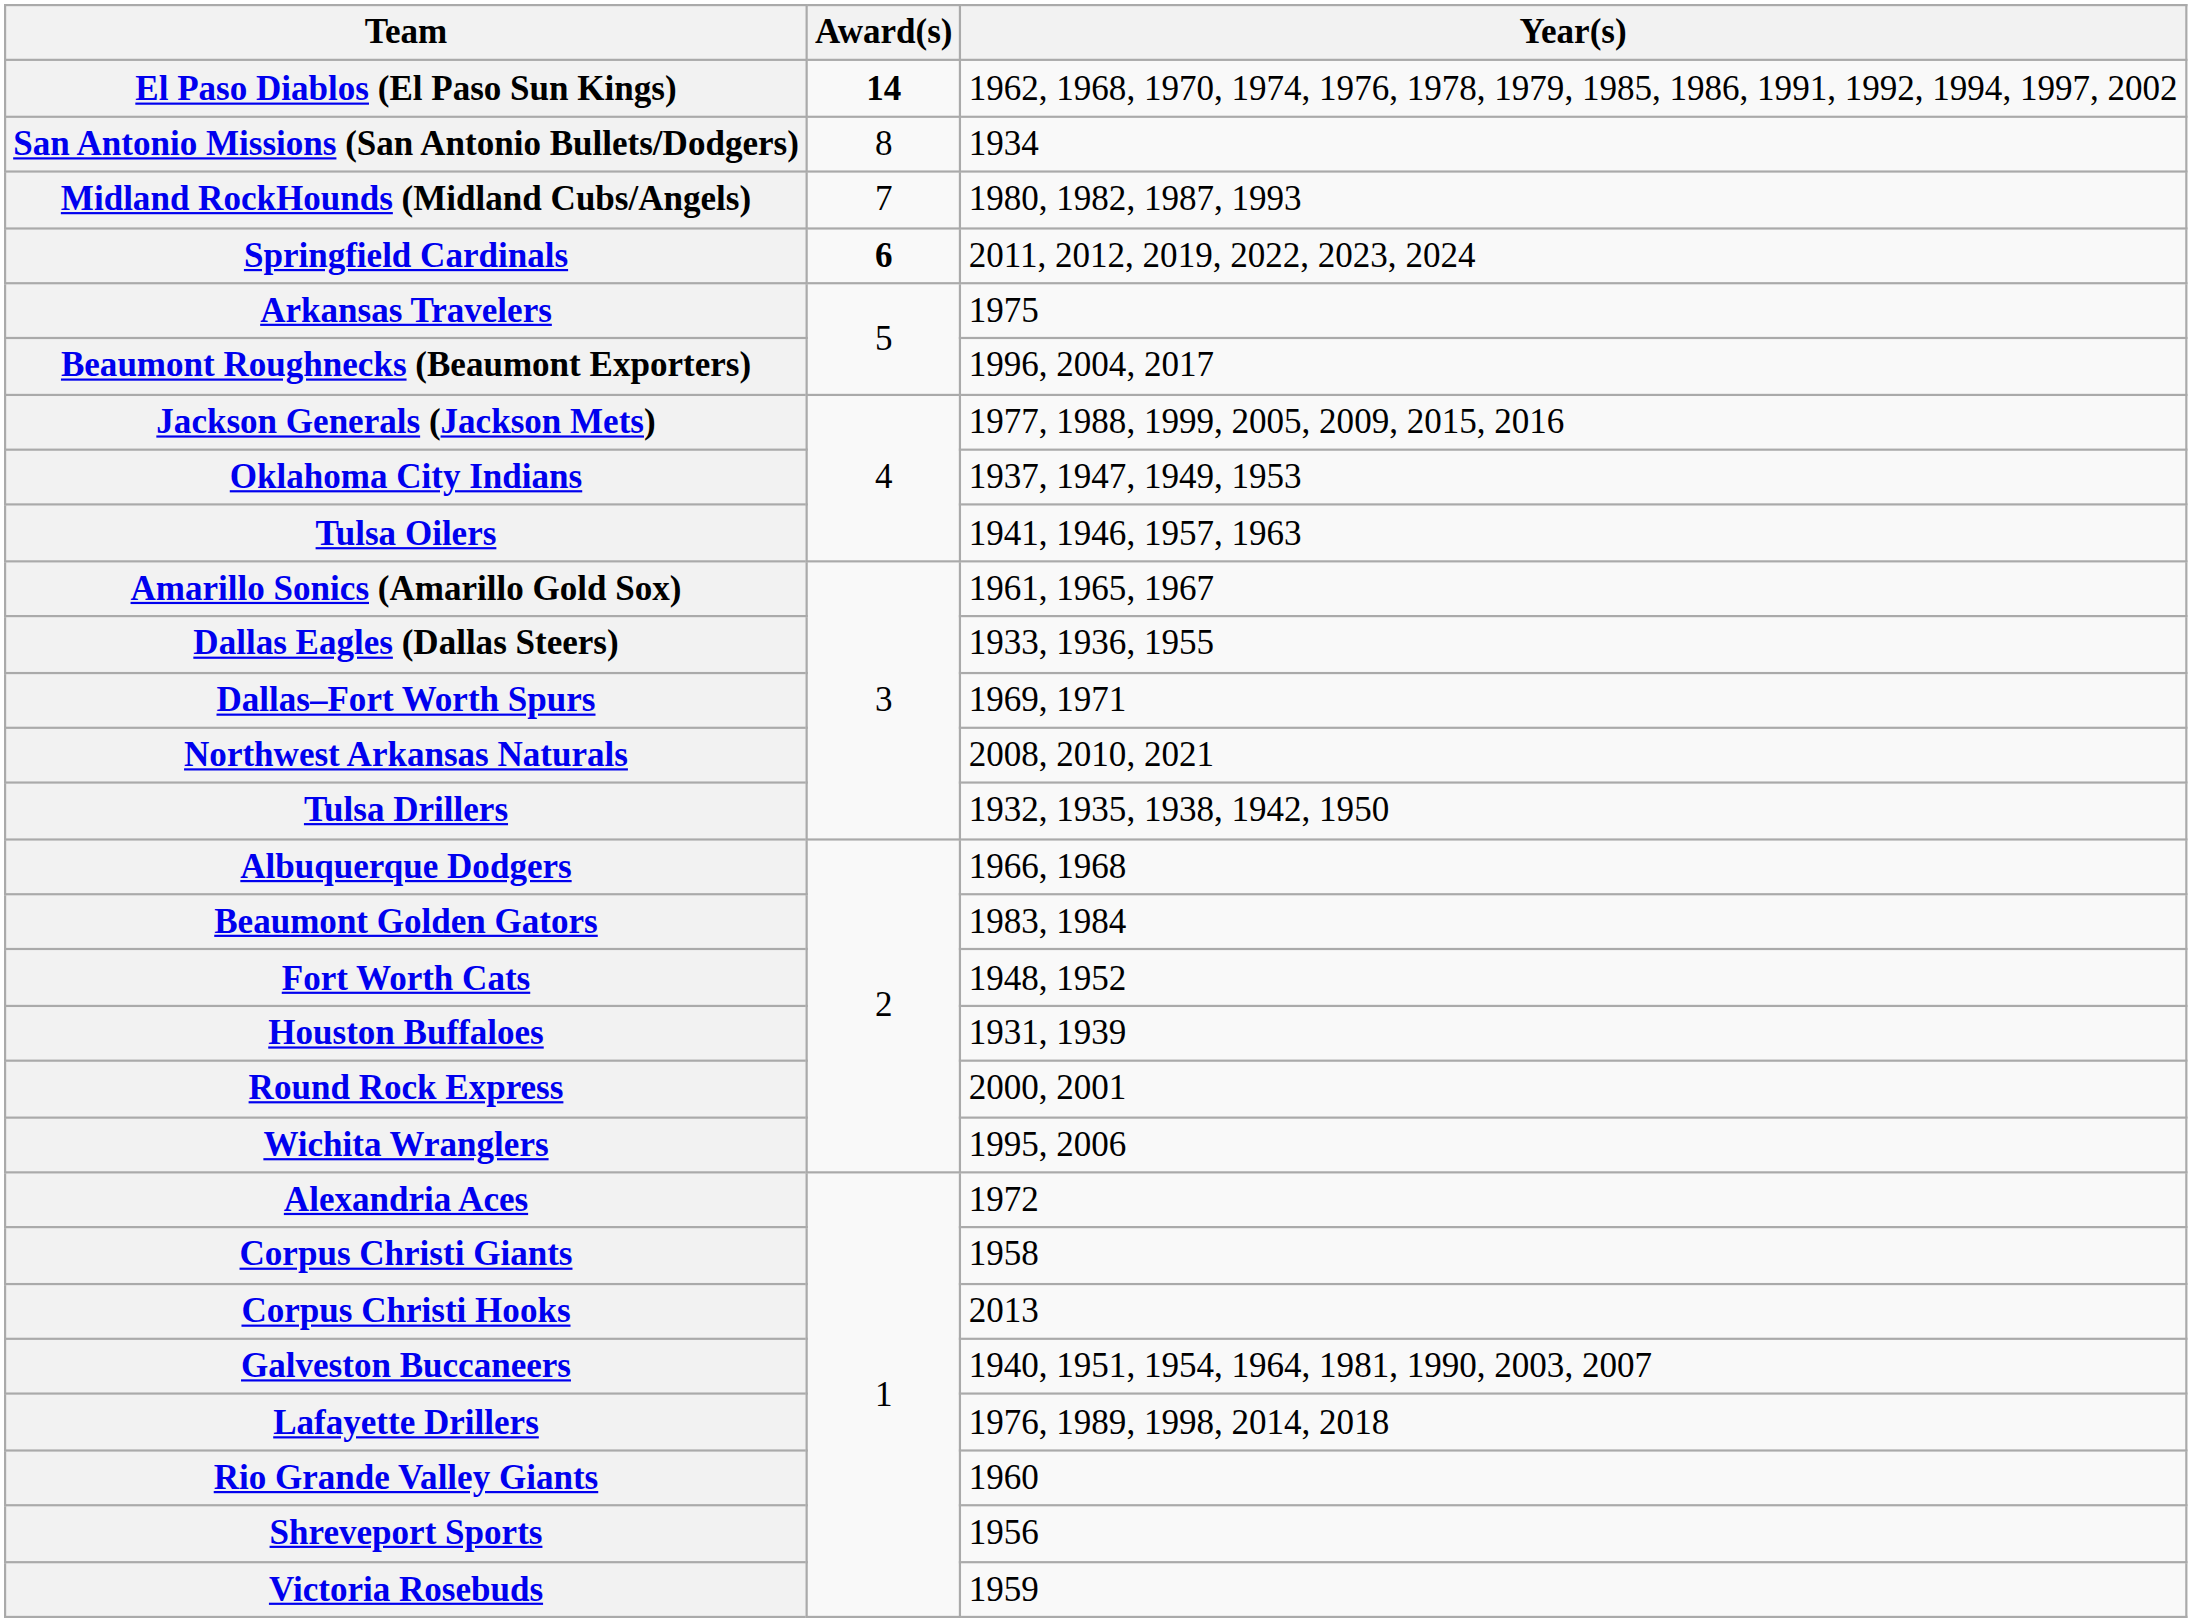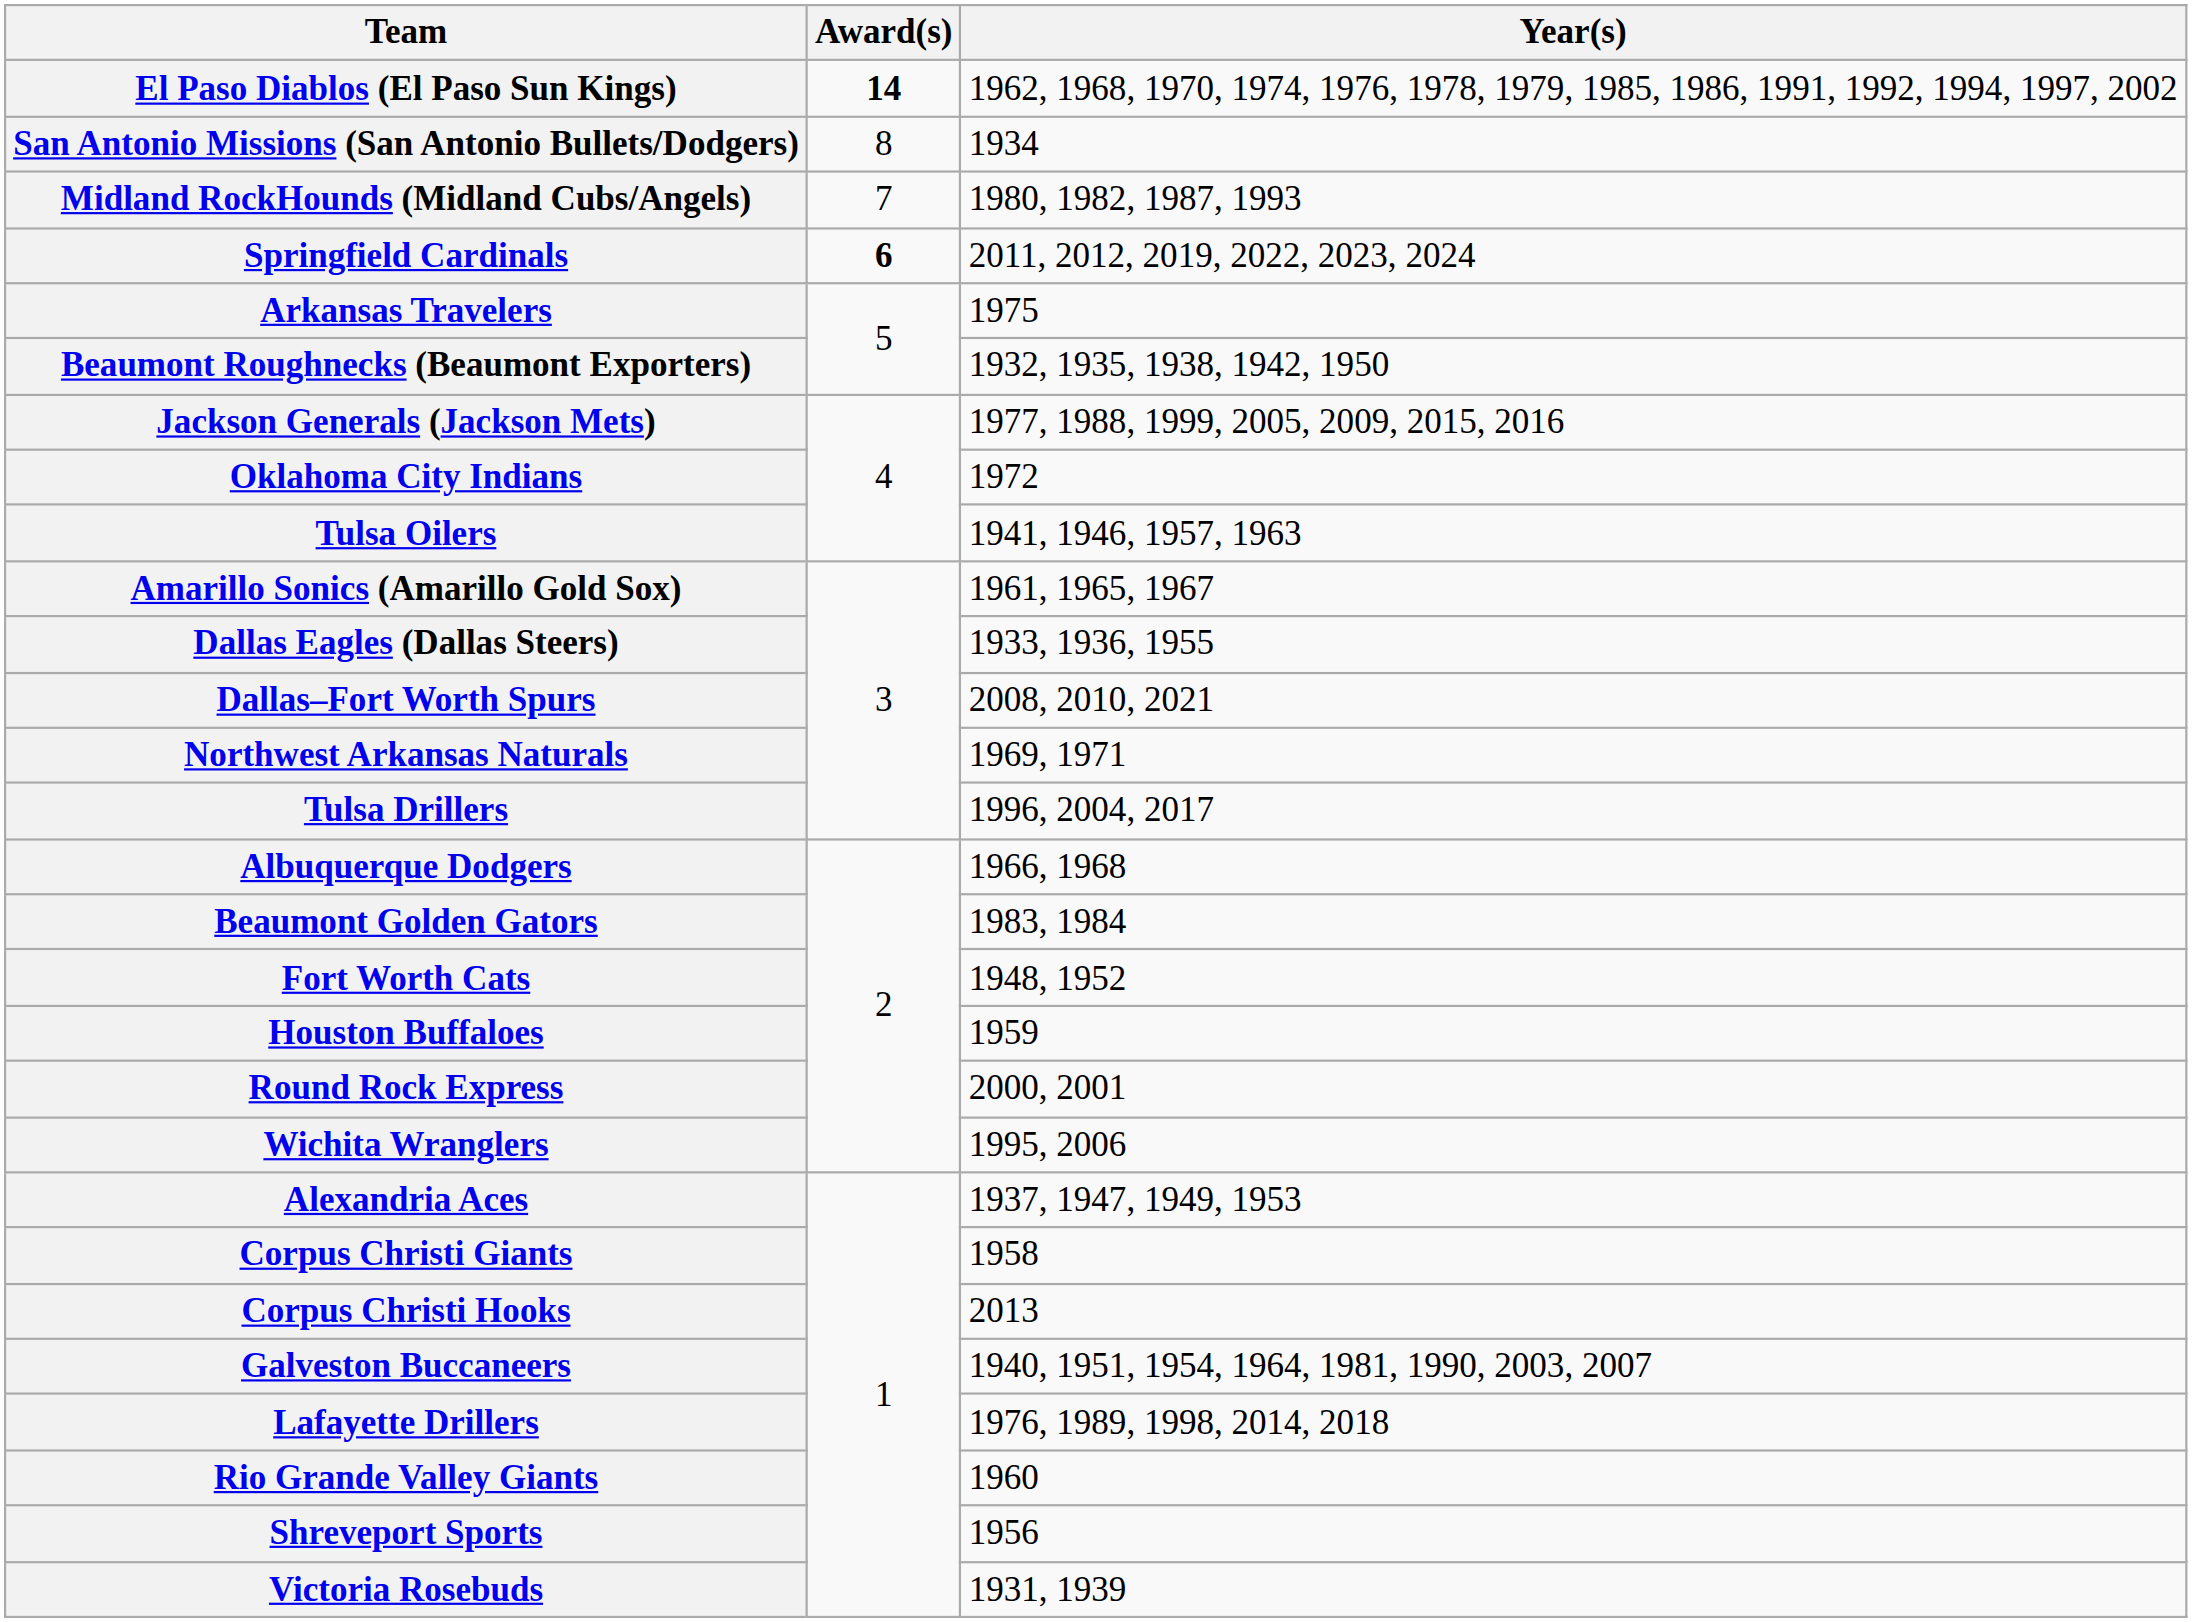Beaumont Roughnecks (Beaumont Exporters) | Year(s): 1996, 2004, 2017 -> 1932, 1935, 1938, 1942, 1950
Oklahoma City Indians | Year(s): 1937, 1947, 1949, 1953 -> 1972
Dallas–Fort Worth Spurs | Year(s): 1969, 1971 -> 2008, 2010, 2021
Northwest Arkansas Naturals | Year(s): 2008, 2010, 2021 -> 1969, 1971
Tulsa Drillers | Year(s): 1932, 1935, 1938, 1942, 1950 -> 1996, 2004, 2017
Houston Buffaloes | Year(s): 1931, 1939 -> 1959
Alexandria Aces | Year(s): 1972 -> 1937, 1947, 1949, 1953
Victoria Rosebuds | Year(s): 1959 -> 1931, 1939
